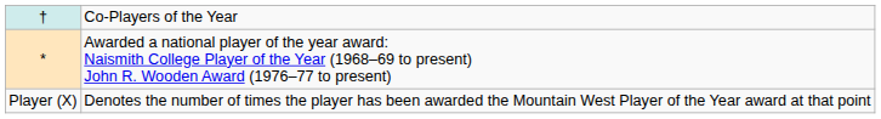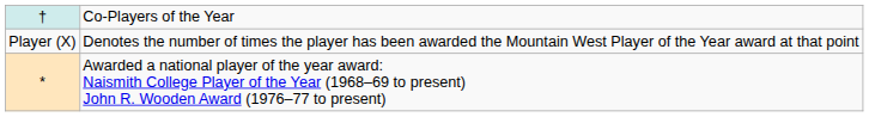rows swapped: * <-> Player (X)
